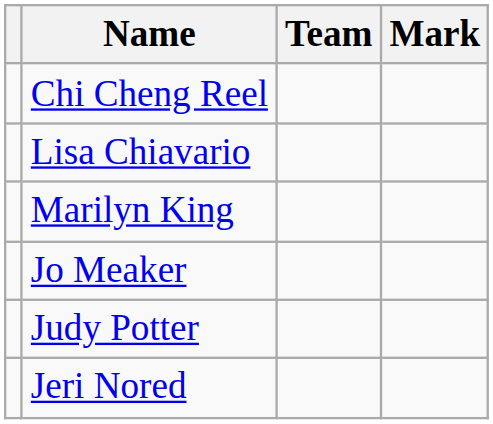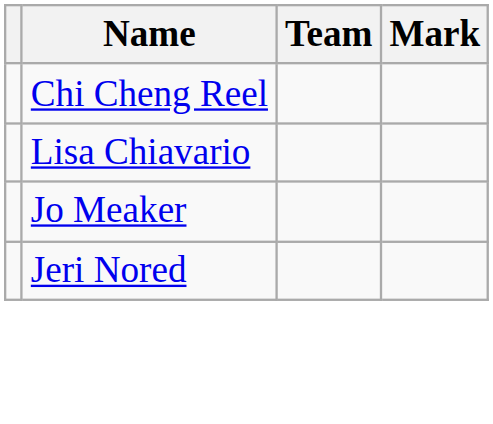- row: Marilyn King
- row: Judy Potter
